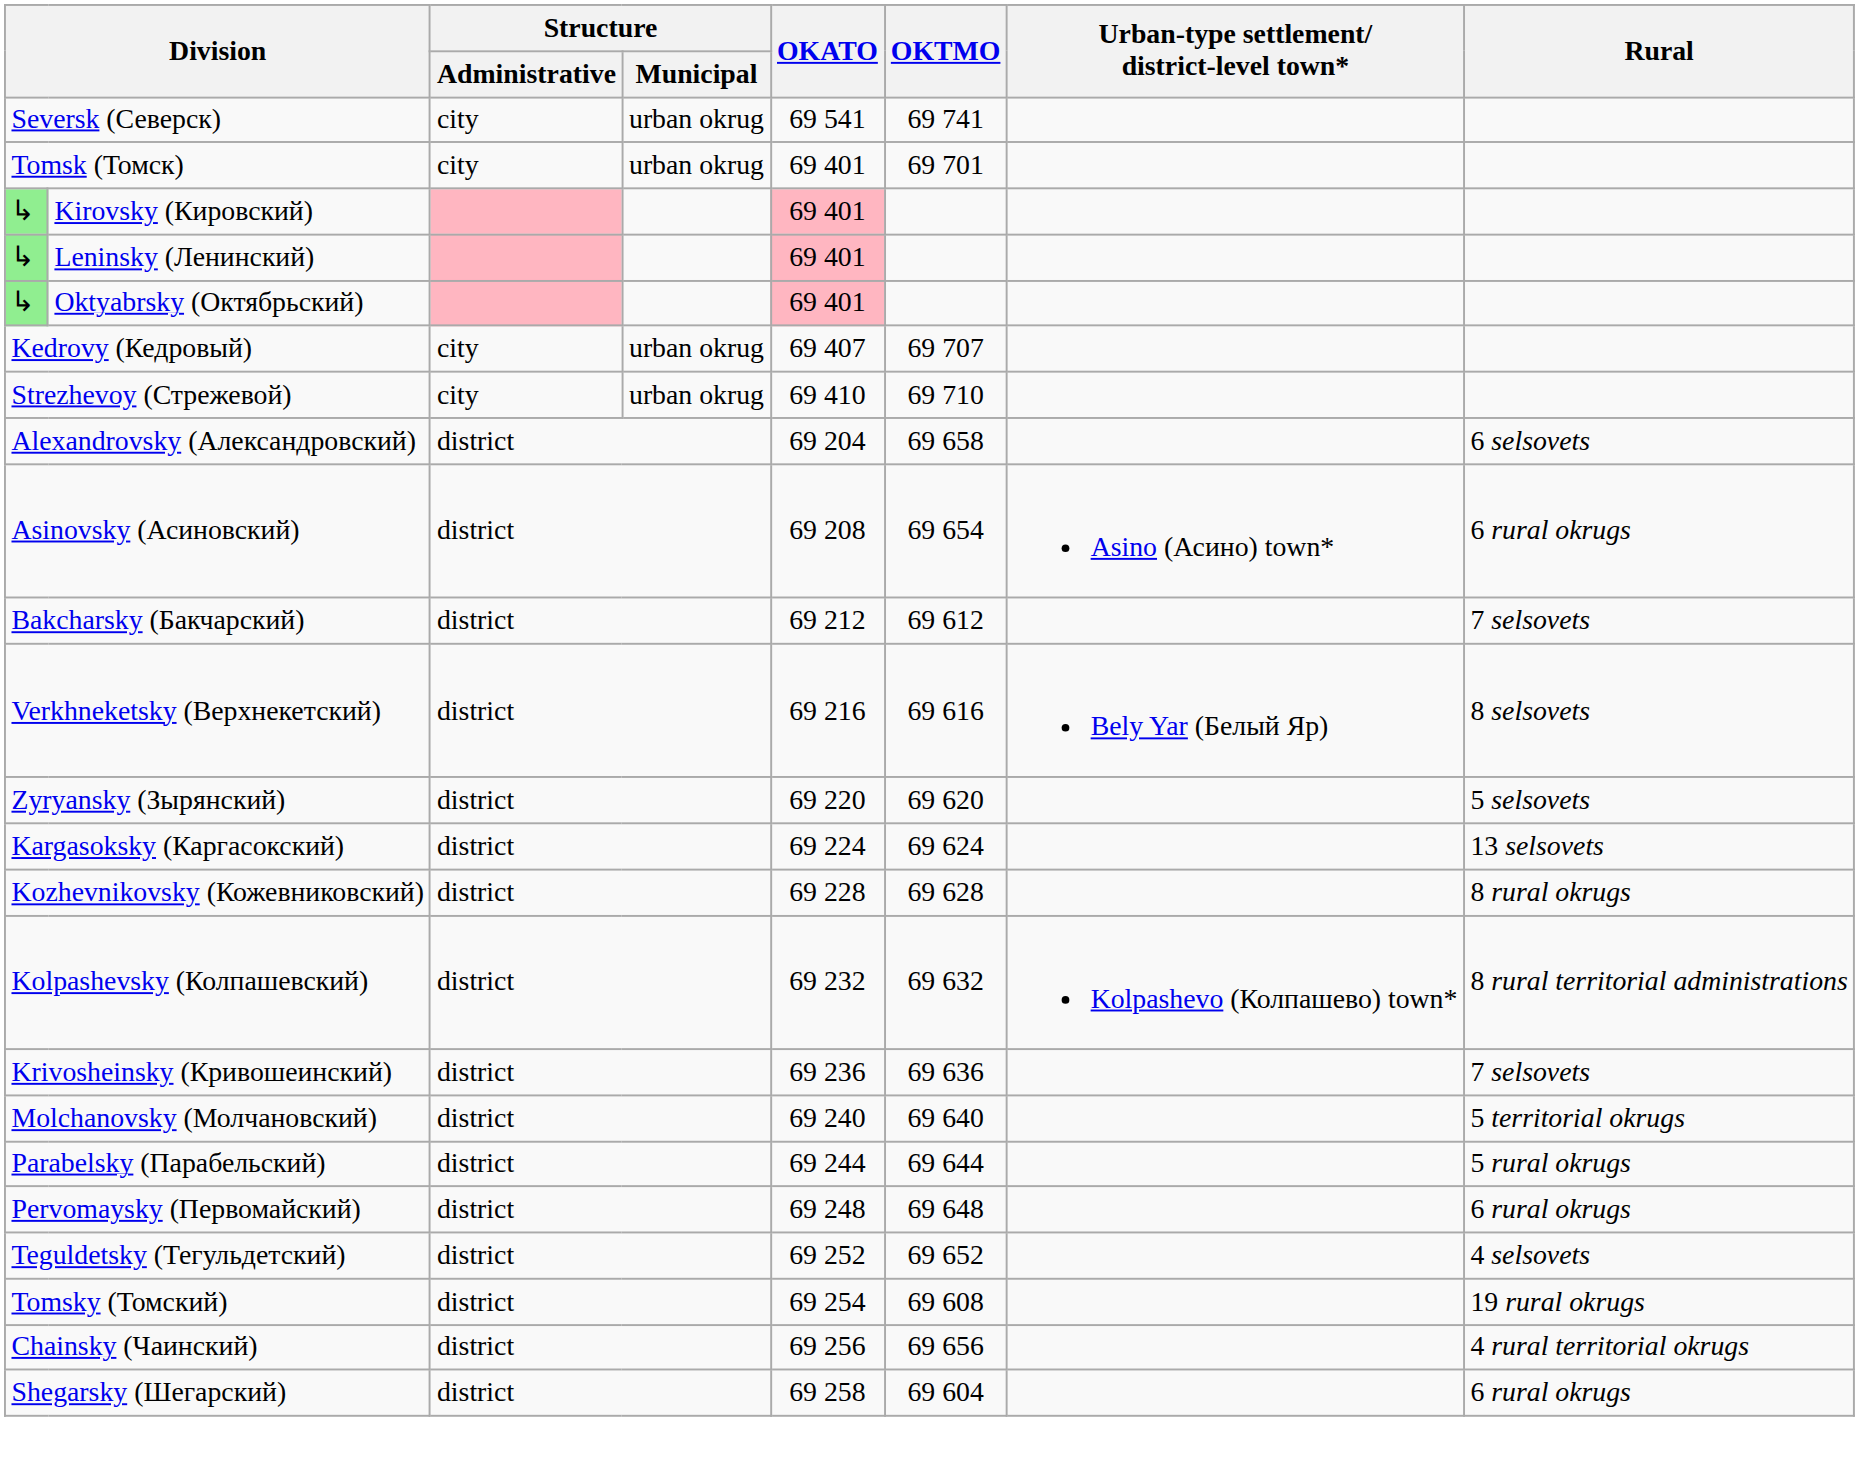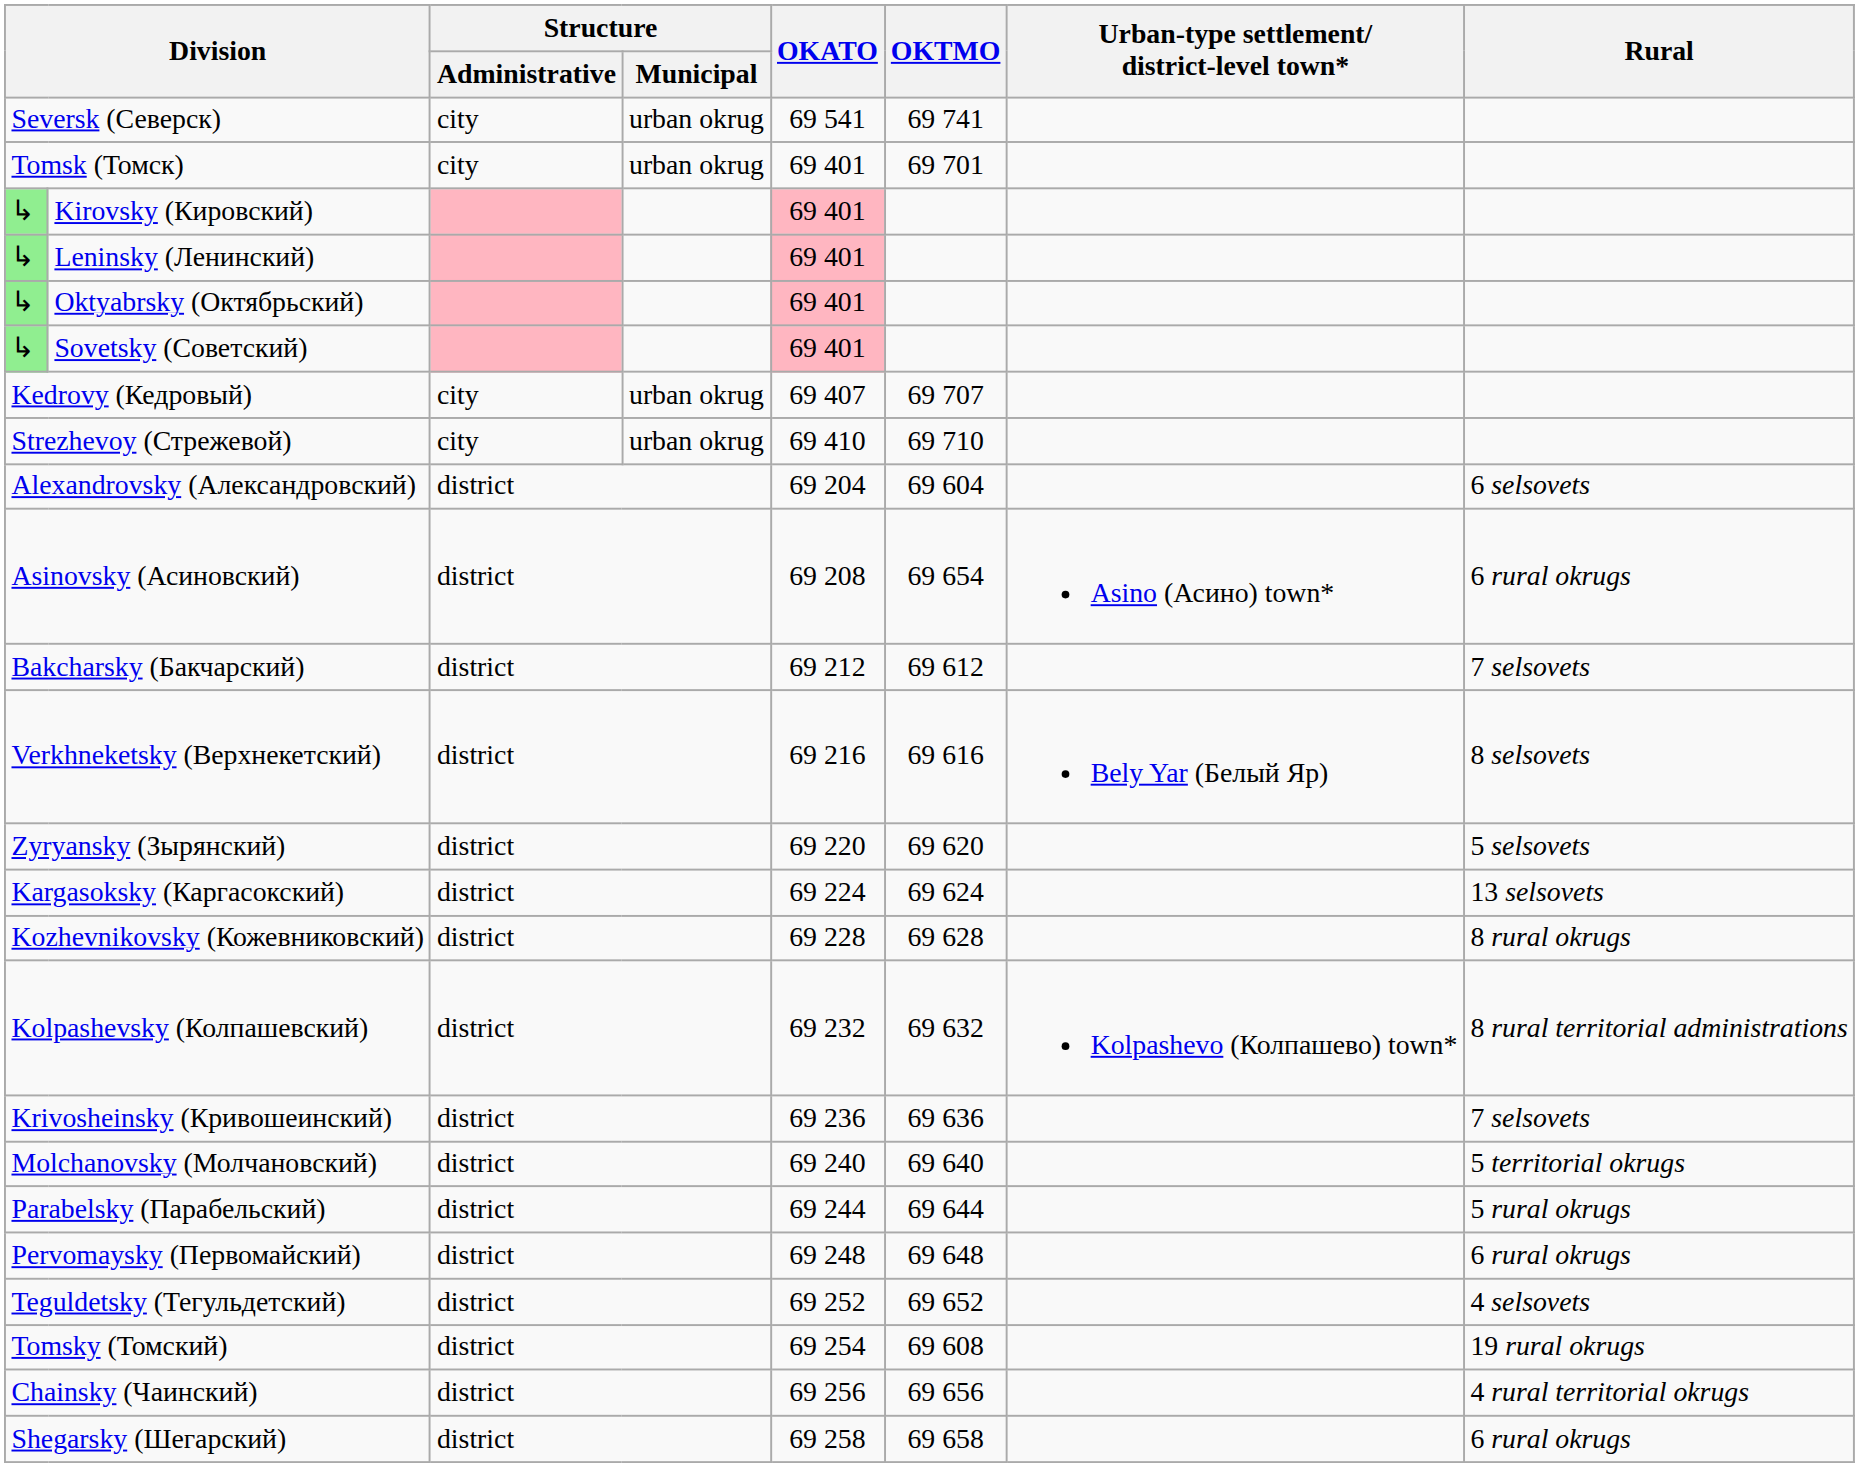+ row: ↳ | Sovetsky (Советский) | 69 401
Alexandrovsky (Александровский) | OKTMO: 69 658 -> 69 604
Shegarsky (Шегарский) | OKTMO: 69 604 -> 69 658
